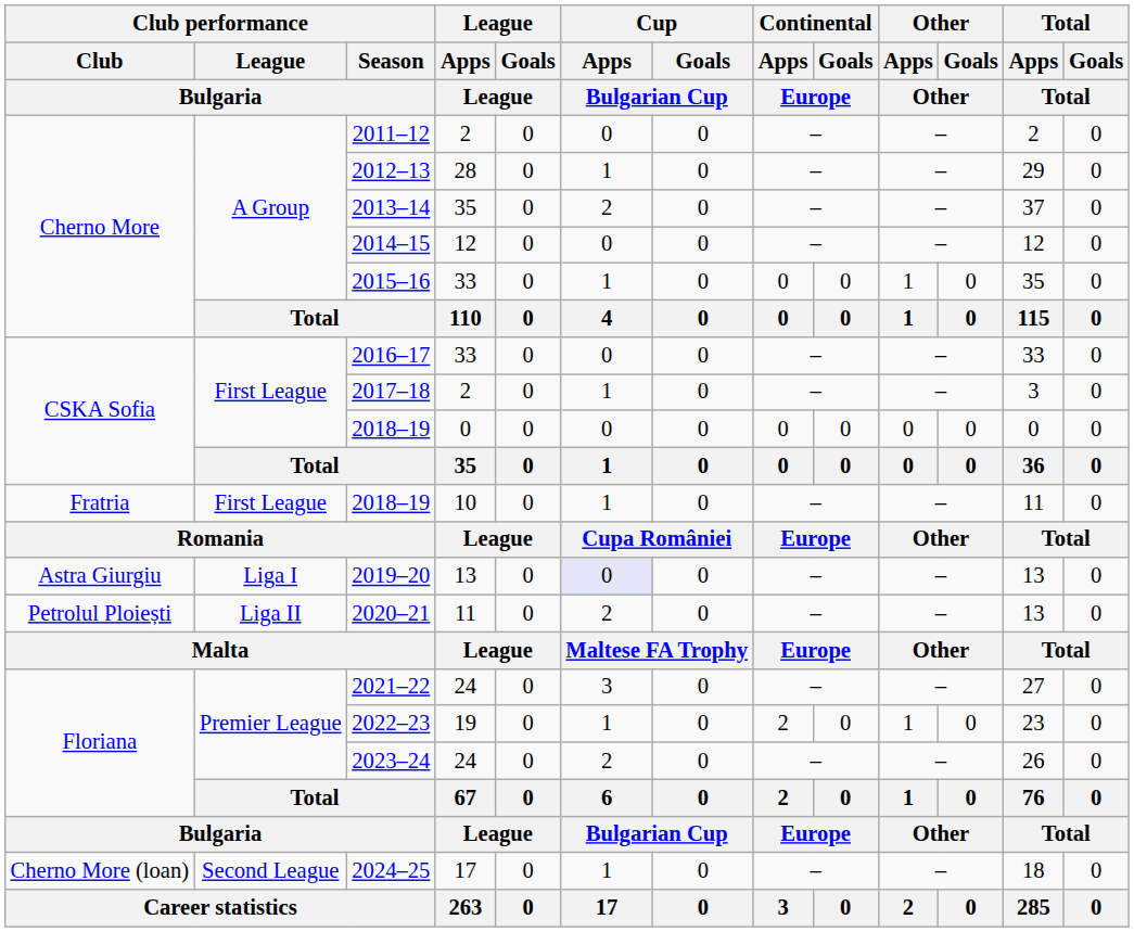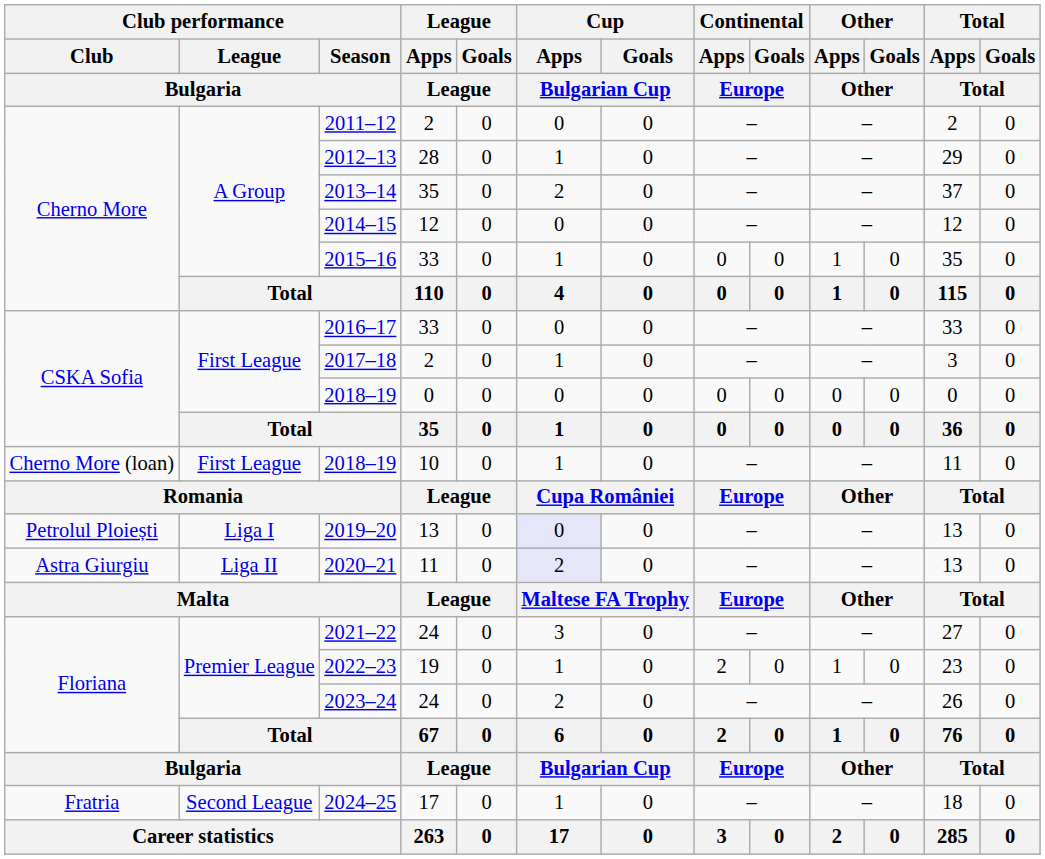2018–19 / 10 | Club performance / Club / Bulgaria: Fratria -> Cherno More (loan)
2019–20 | Club performance / Club / Bulgaria: Astra Giurgiu -> Petrolul Ploiești
2020–21 | Club performance / Club / Bulgaria: Petrolul Ploiești -> Astra Giurgiu
2020–21 | Cup / Apps / Bulgarian Cup: no background -> lavender background
2024–25 | Club performance / Club / Bulgaria: Cherno More (loan) -> Fratria
